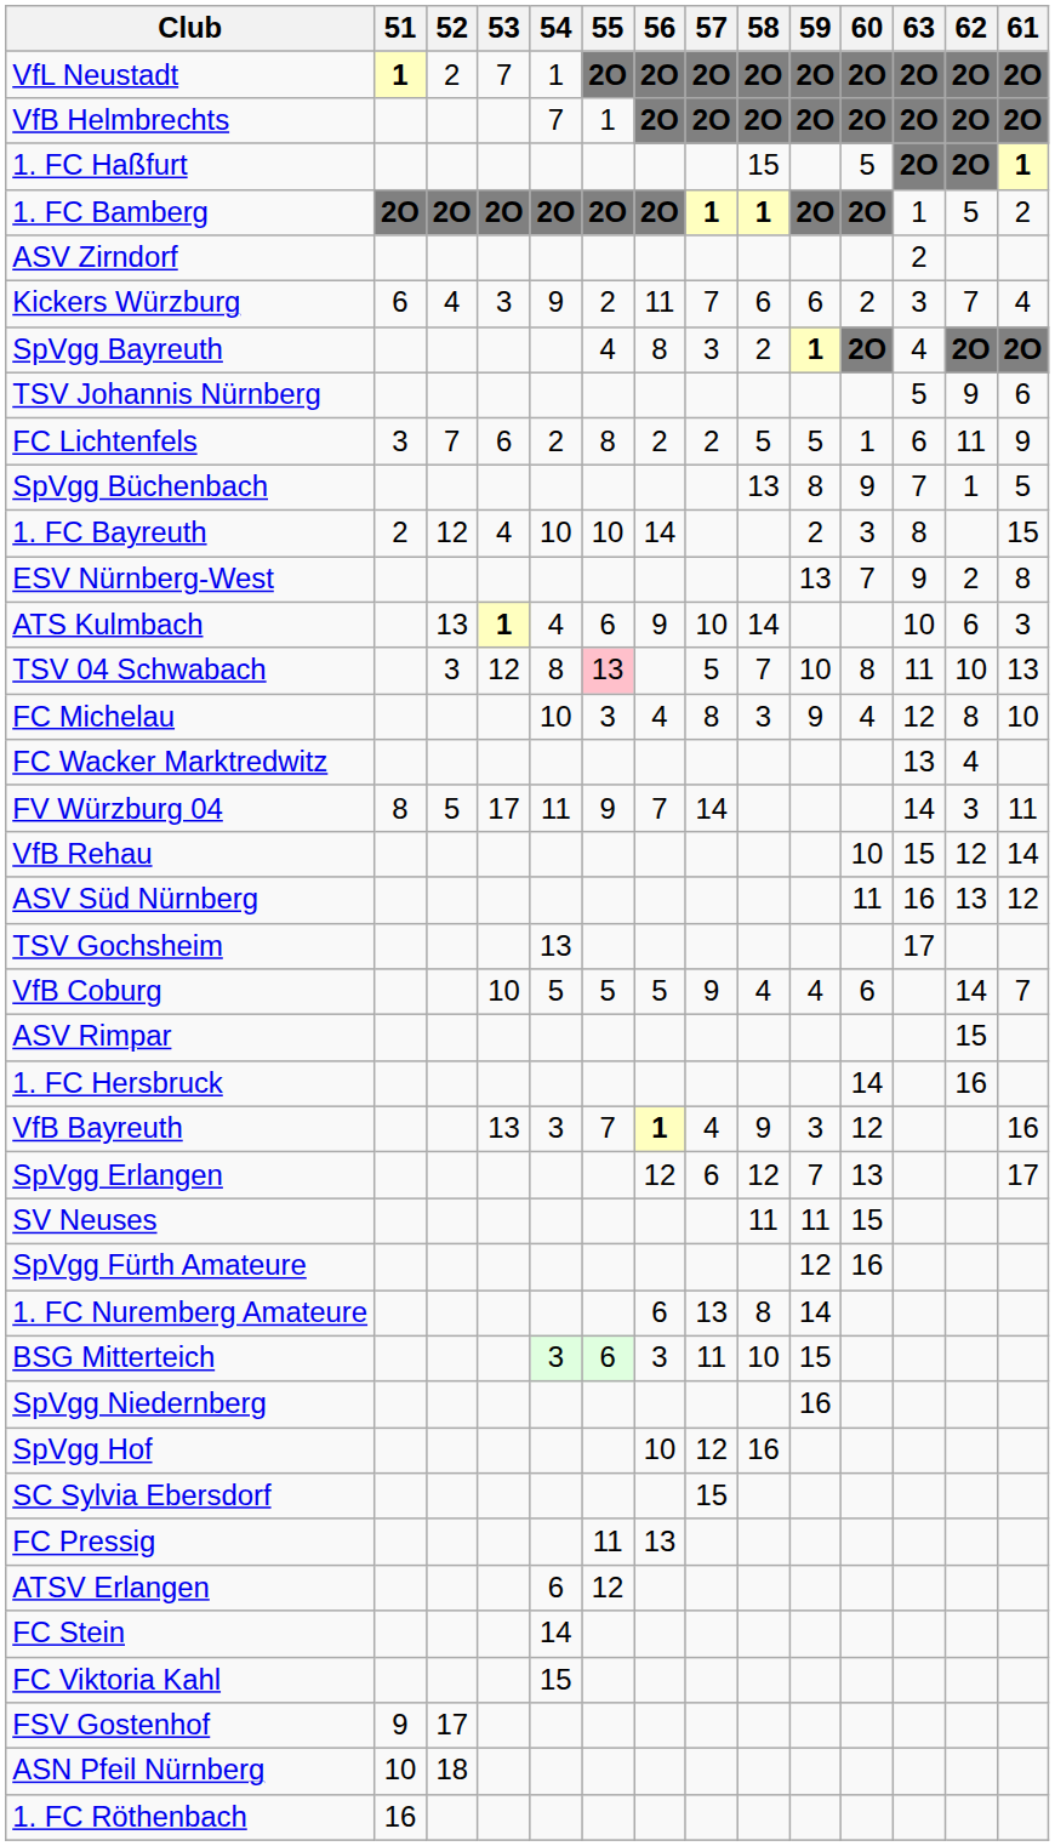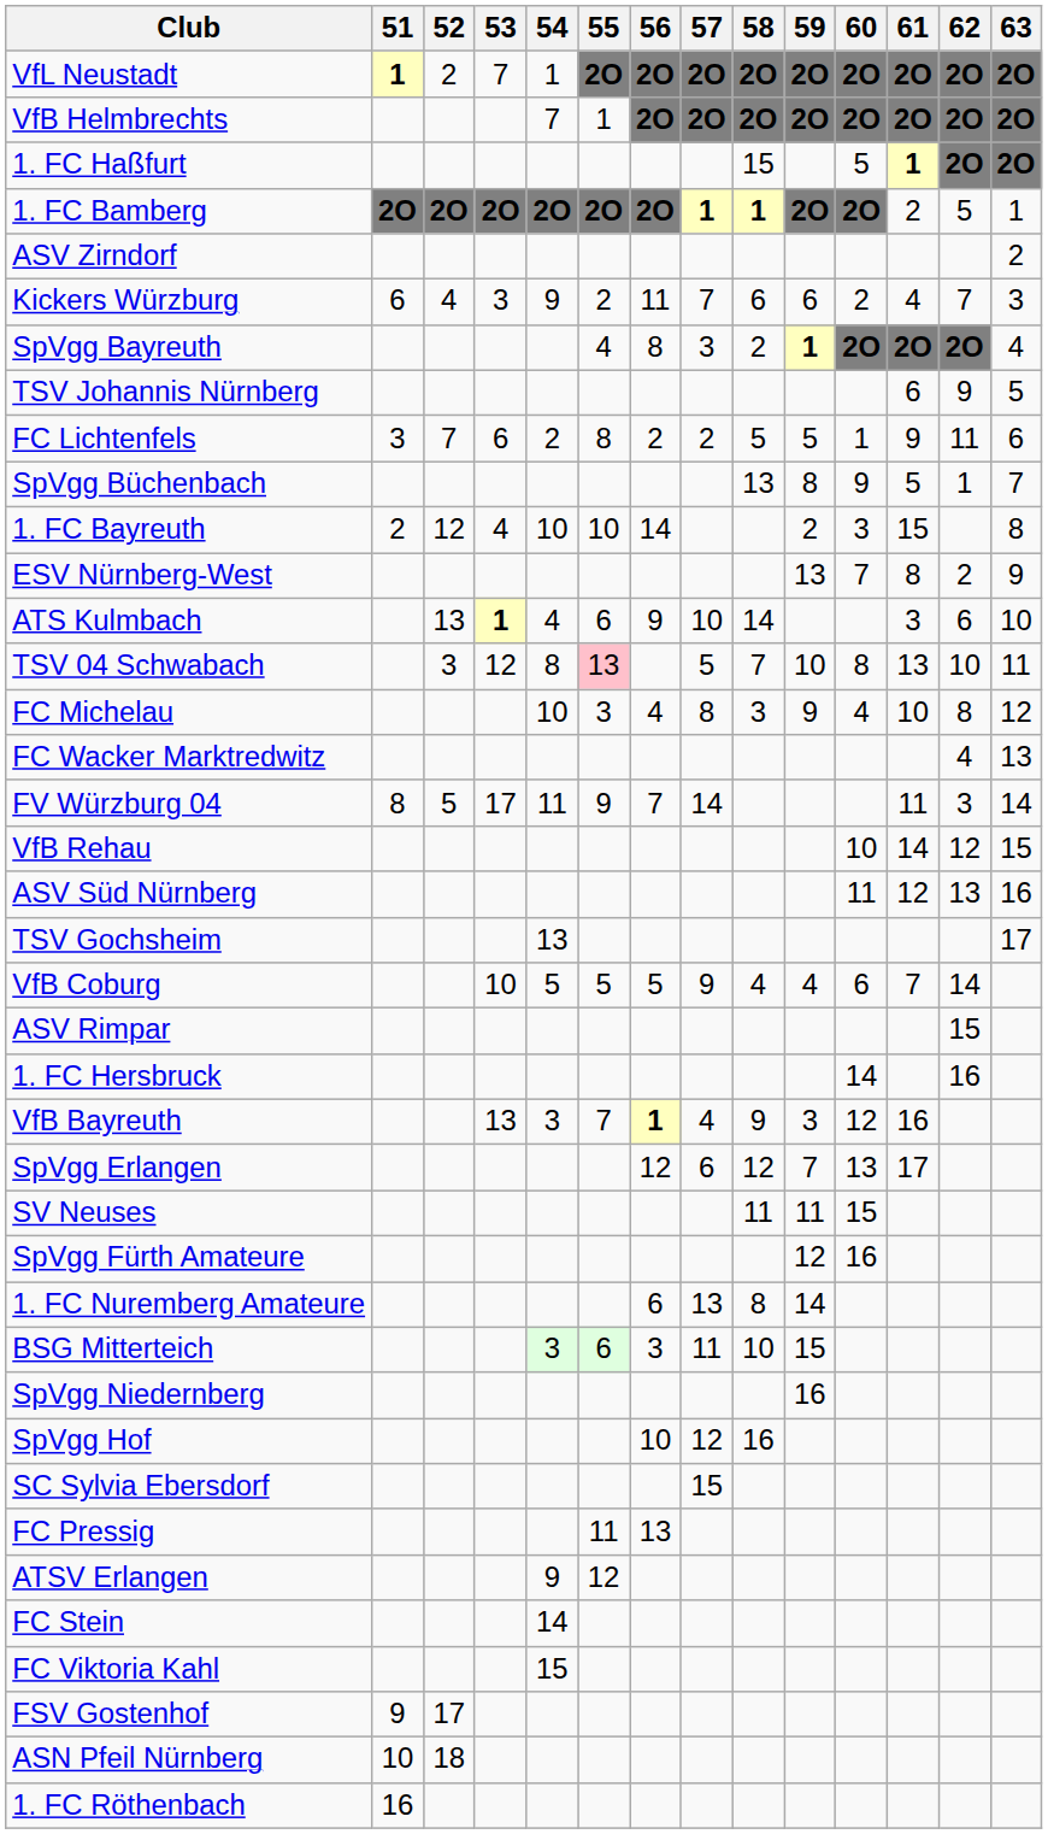columns swapped: 61 <-> 63
ATSV Erlangen | 54: 6 -> 9
